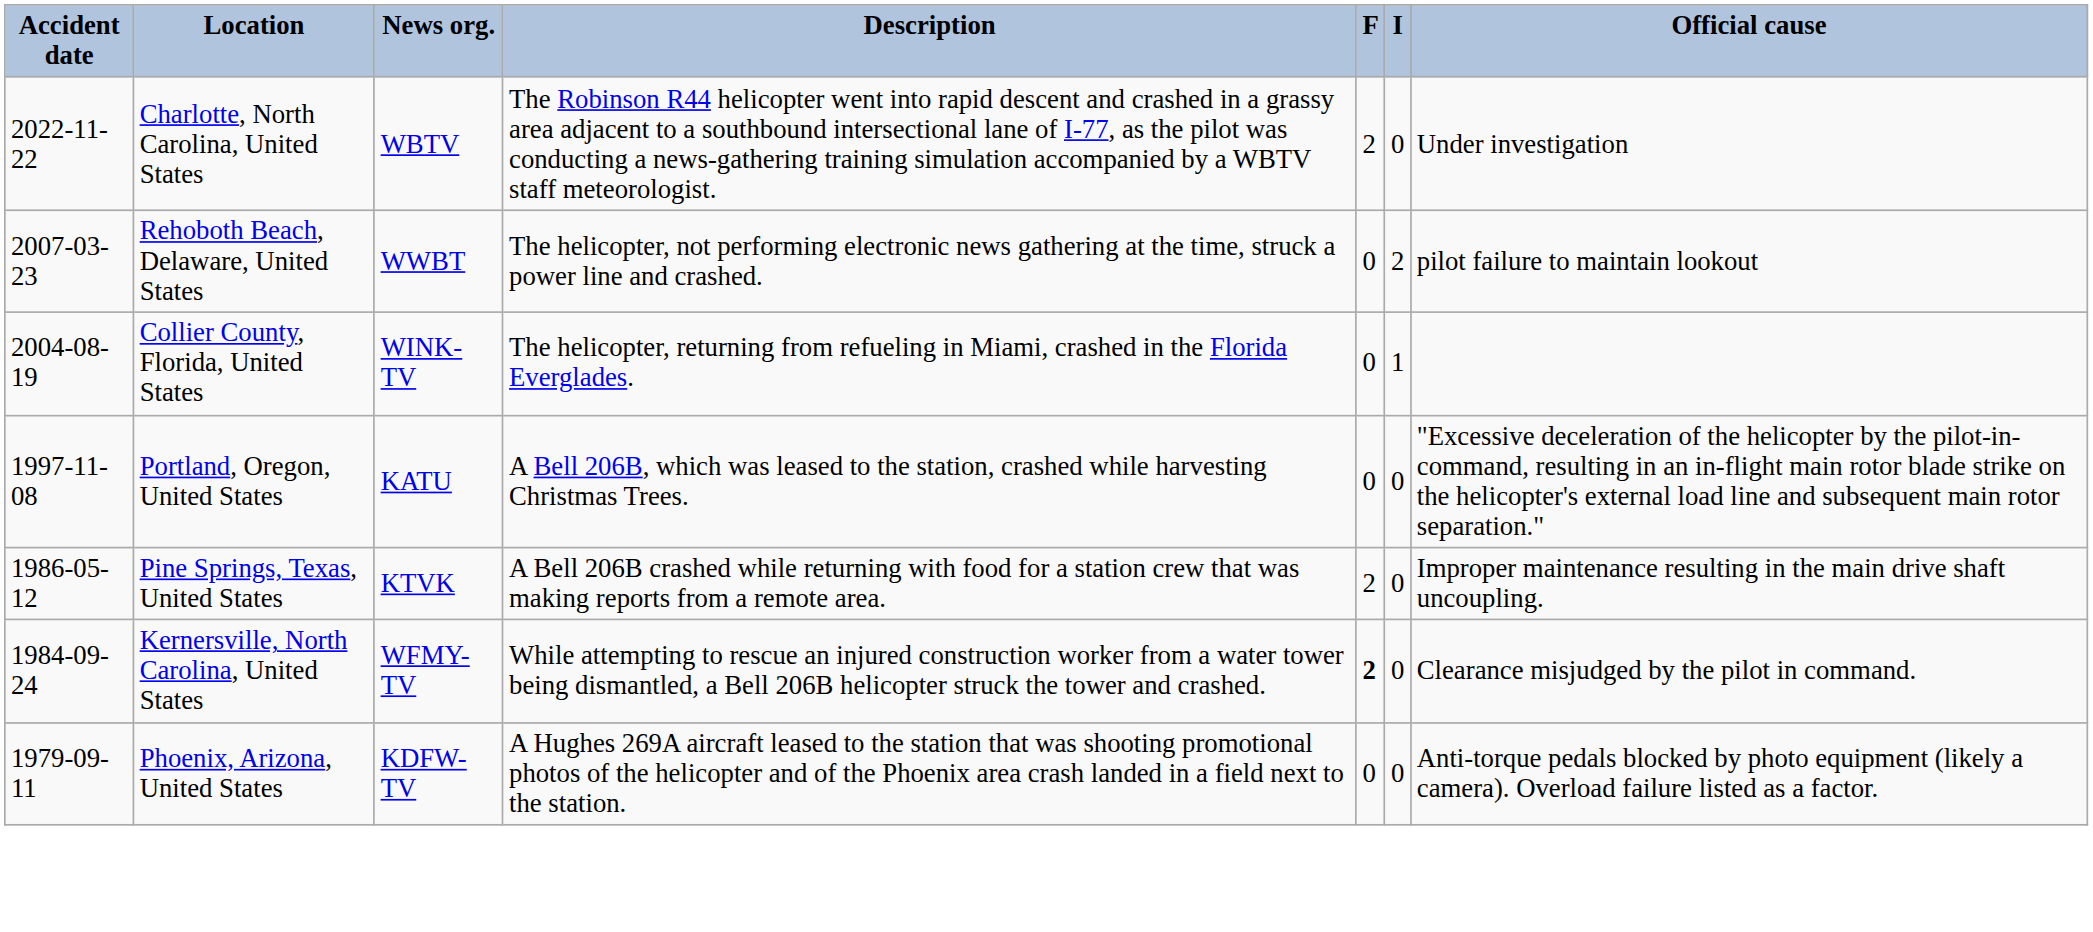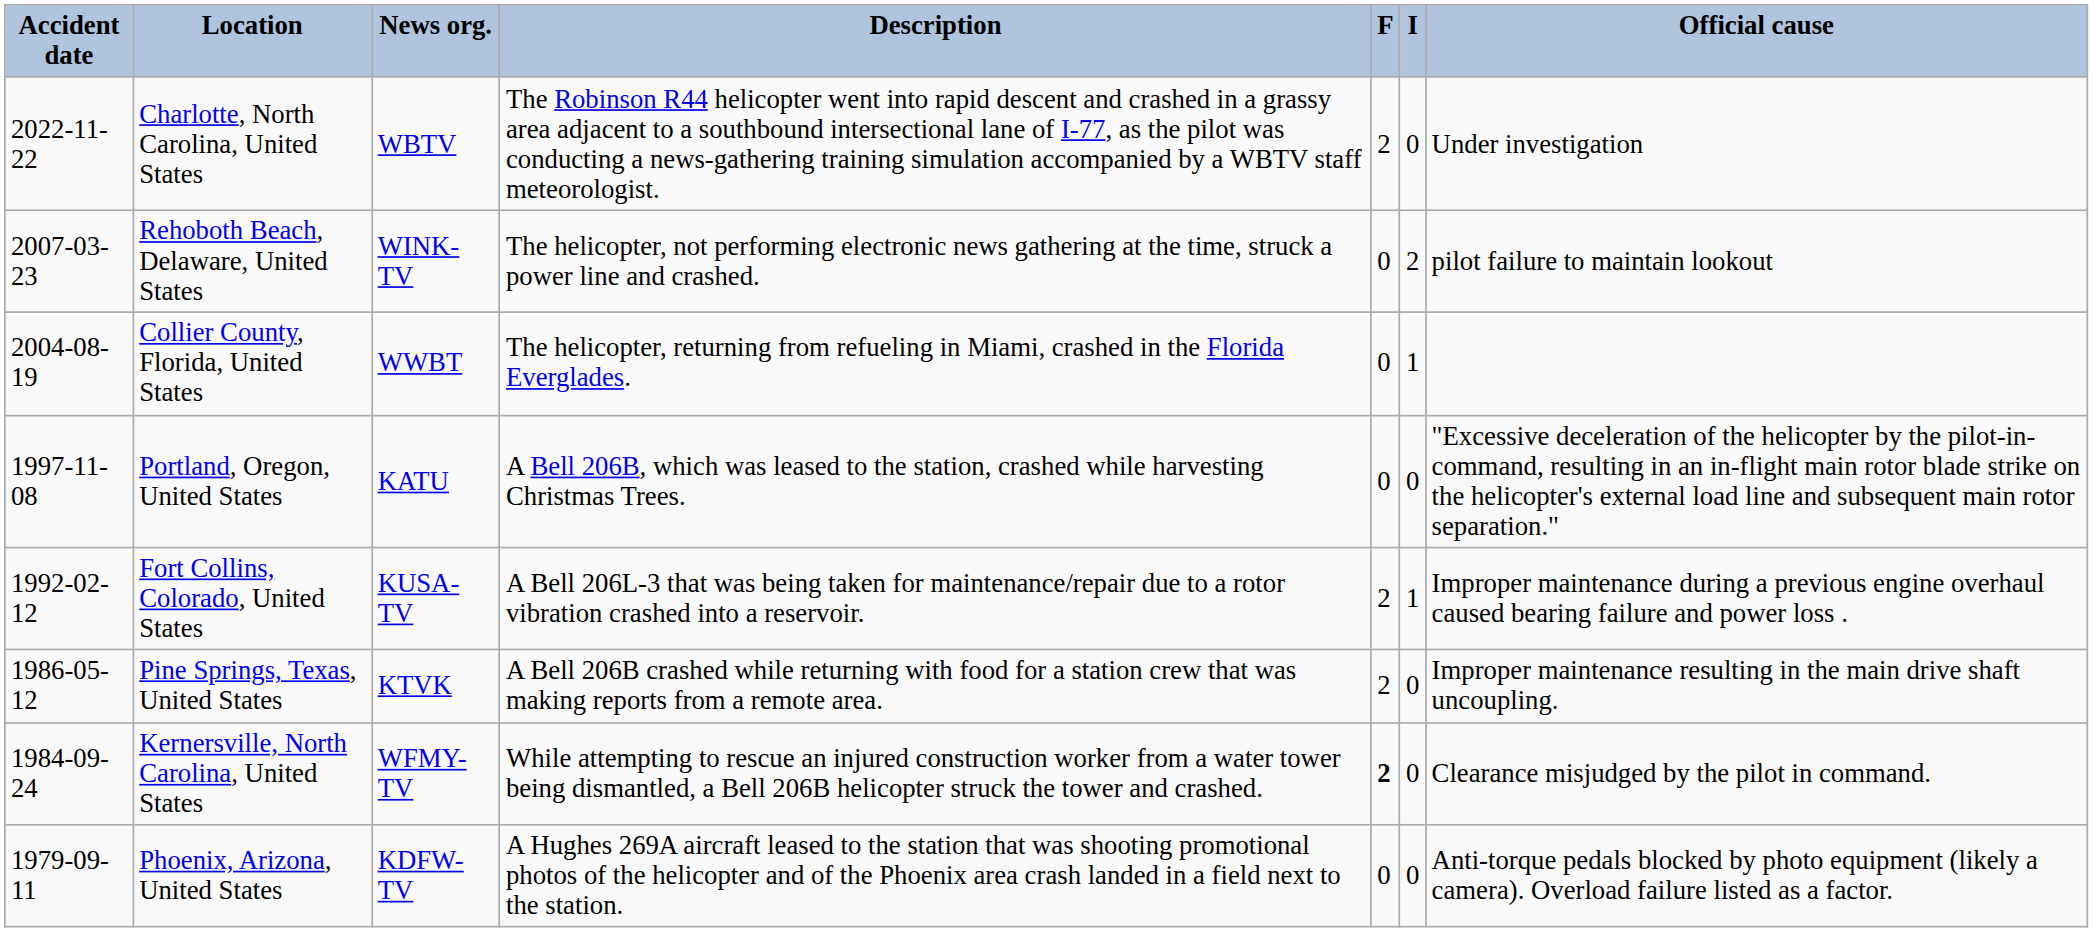Rehoboth Beach, Delaware, United States | News org.: WWBT -> WINK-TV
Collier County, Florida, United States | News org.: WINK-TV -> WWBT
+ row: 1992-02-12 | Fort Collins, Colorado, United States | KUSA-TV | A Bell 206L-3 that was being taken for maintenance/repair due to a rotor vibration crashed into a reservoir. | 2 | 1 | Improper maintenance during a previous engine overhaul caused bearing failure and power loss .
